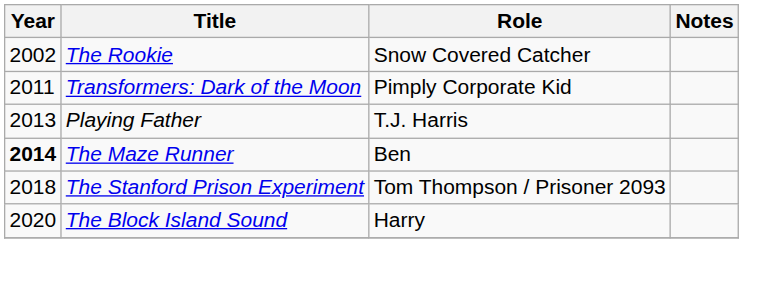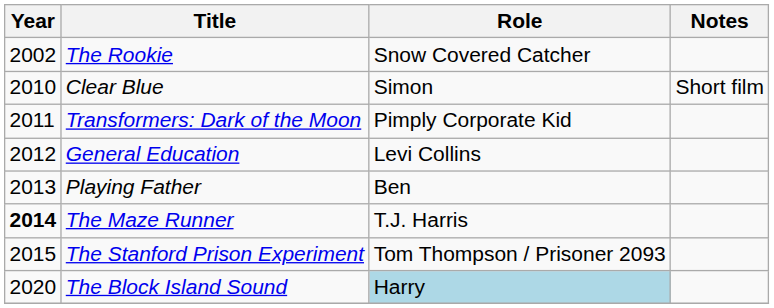+ row: 2010 | Clear Blue | Simon | Short film
+ row: 2012 | General Education | Levi Collins
Playing Father | Role: T.J. Harris -> Ben
The Maze Runner | Role: Ben -> T.J. Harris
The Stanford Prison Experiment | Year: 2018 -> 2015
The Block Island Sound | Role: no background -> lightblue background
